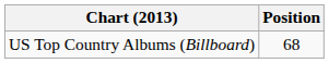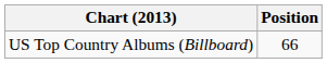US Top Country Albums (Billboard) | Position: 68 -> 66
